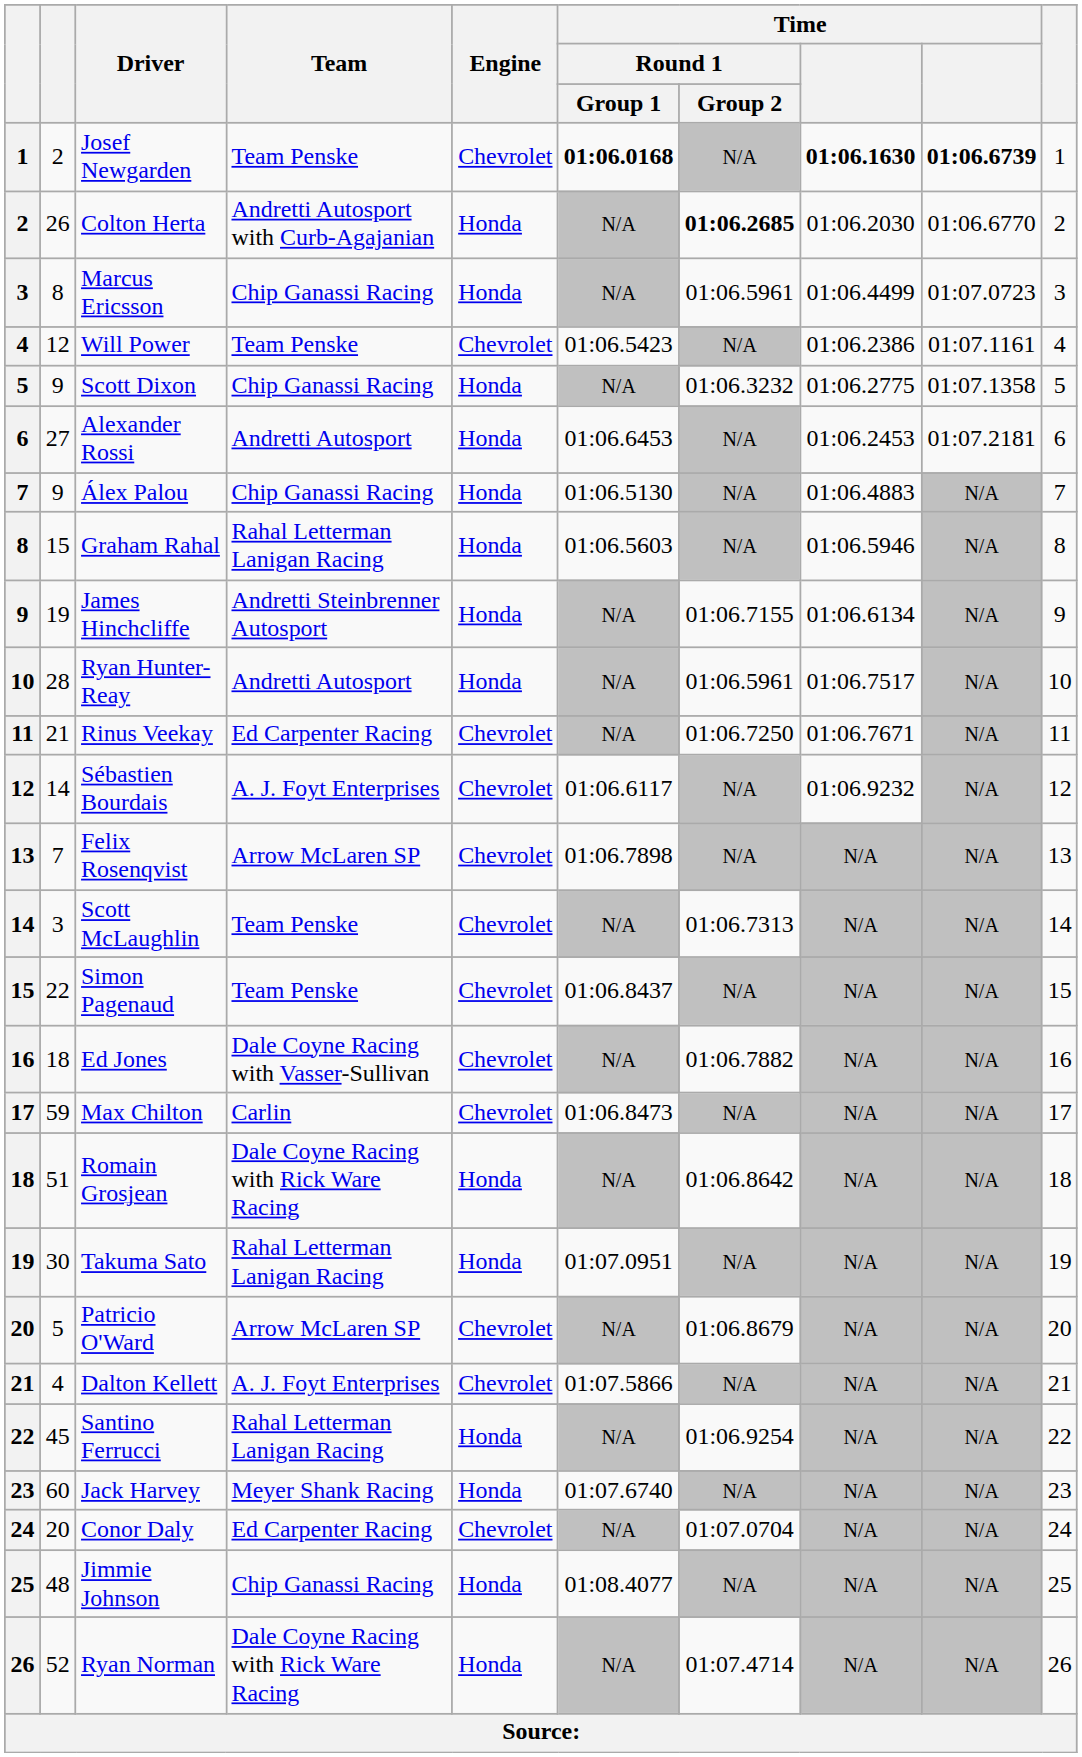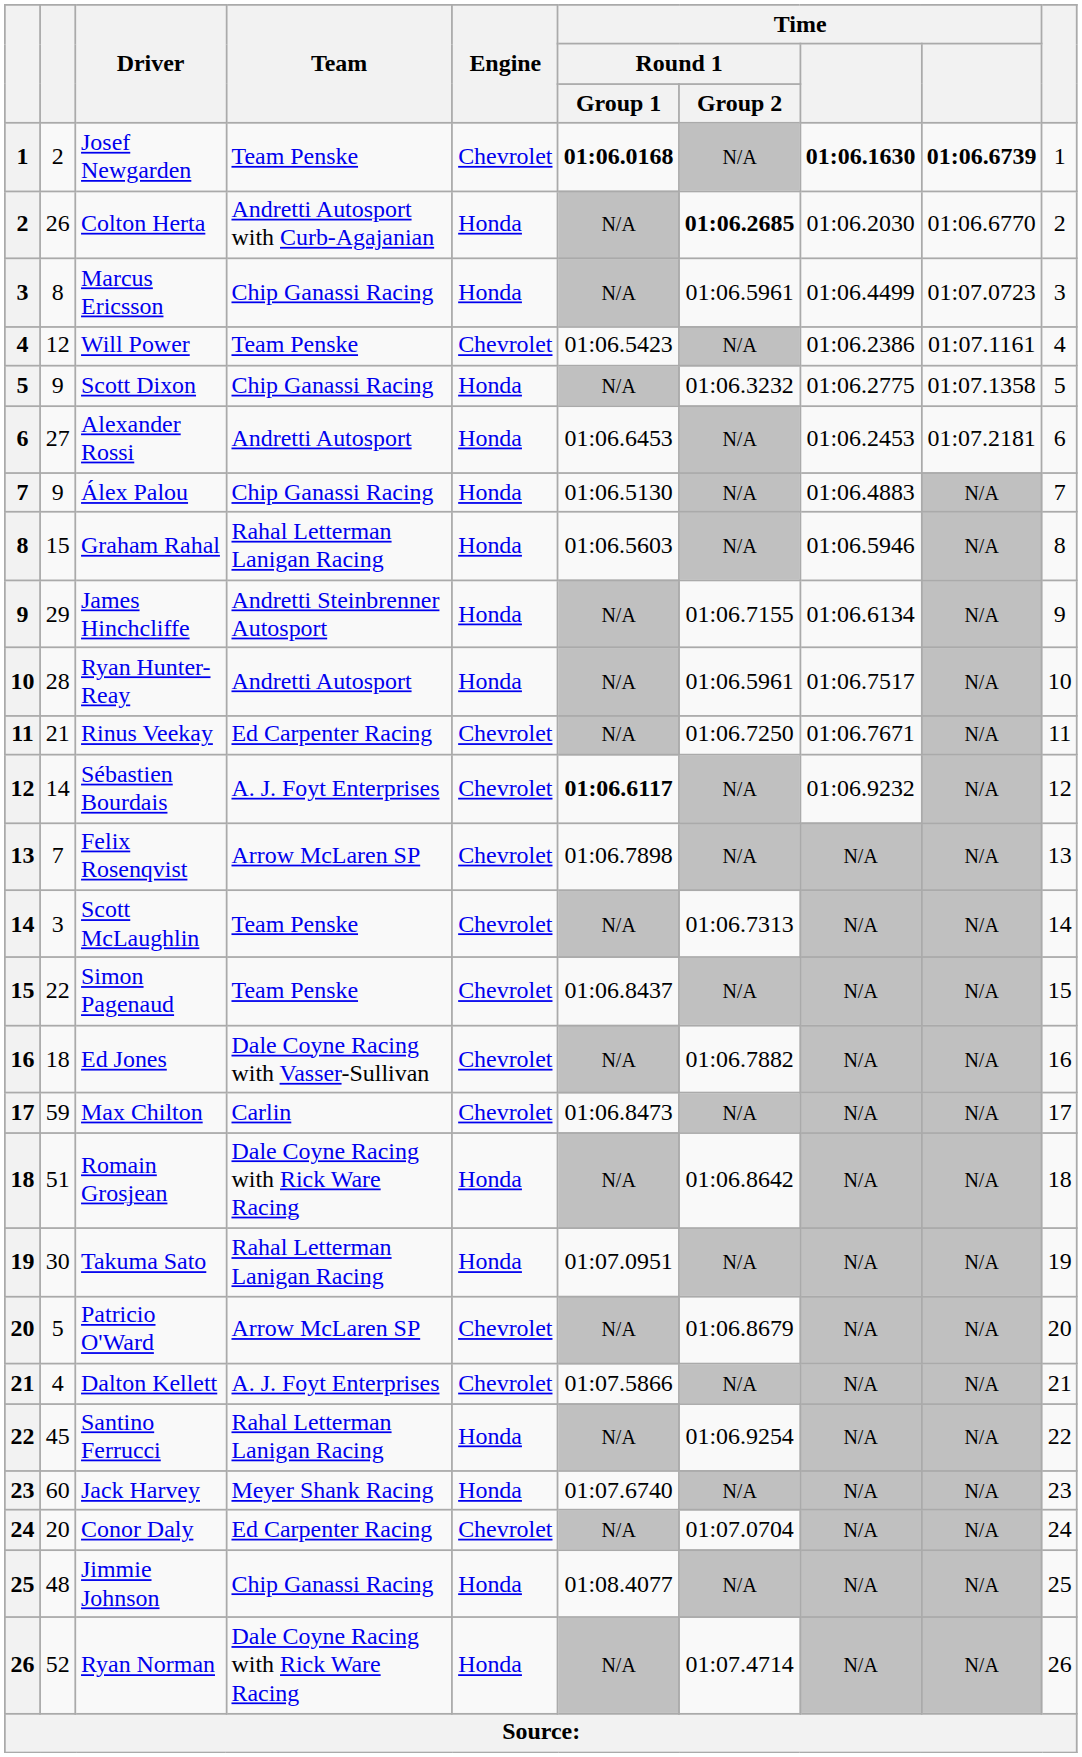James Hinchcliffe | column 2: 19 -> 29
Sébastien Bourdais | Time / Round 1 / Group 1: normal -> bold
